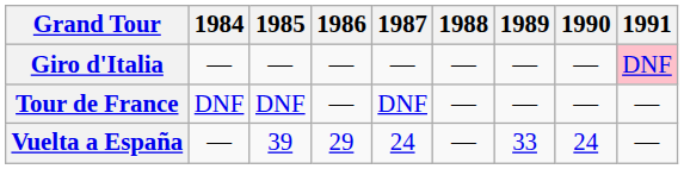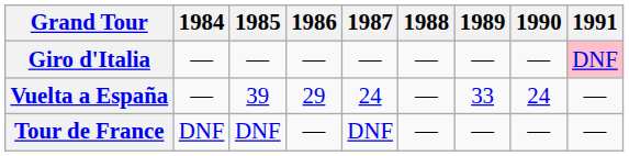rows swapped: Tour de France <-> Vuelta a España
